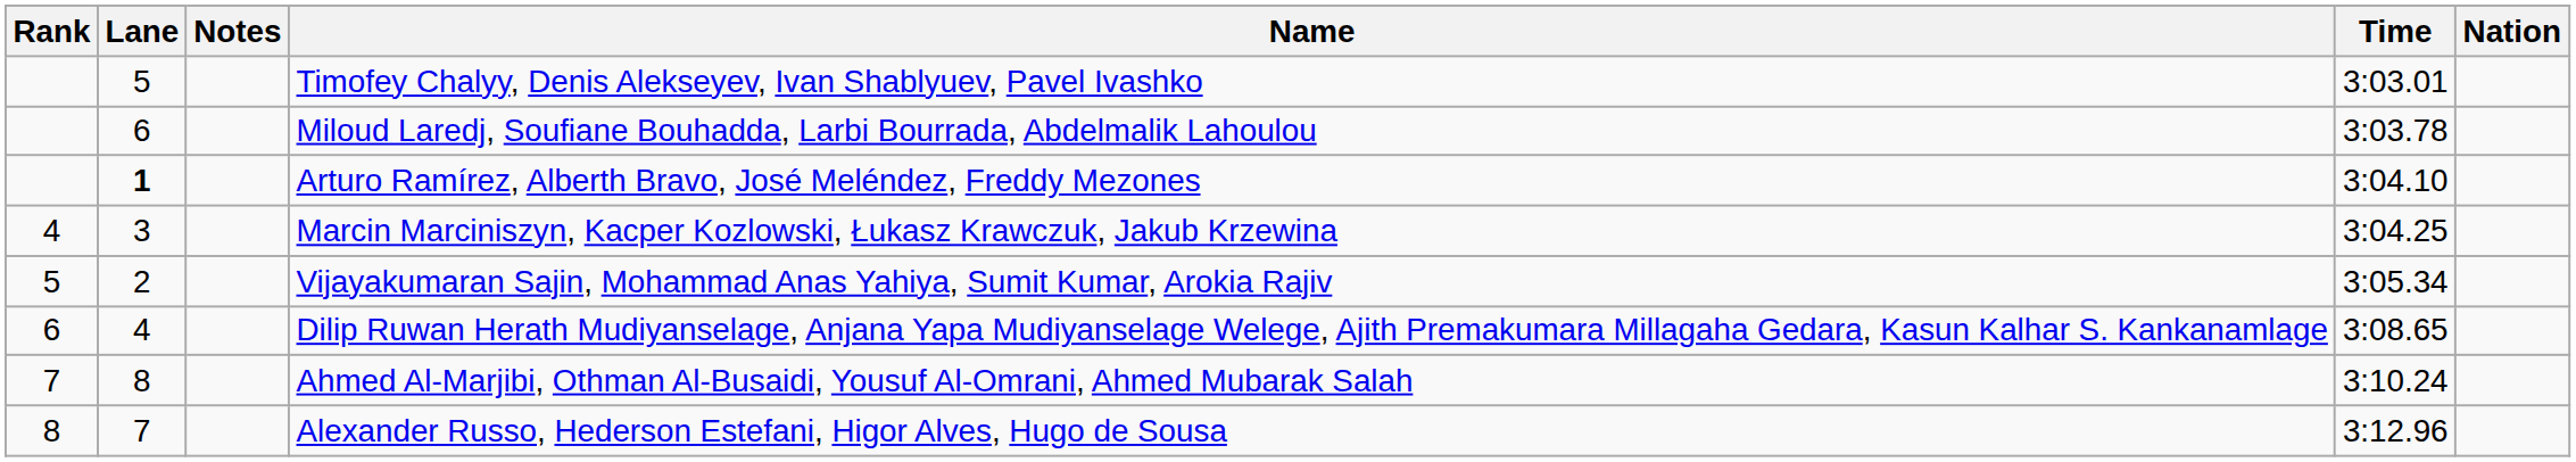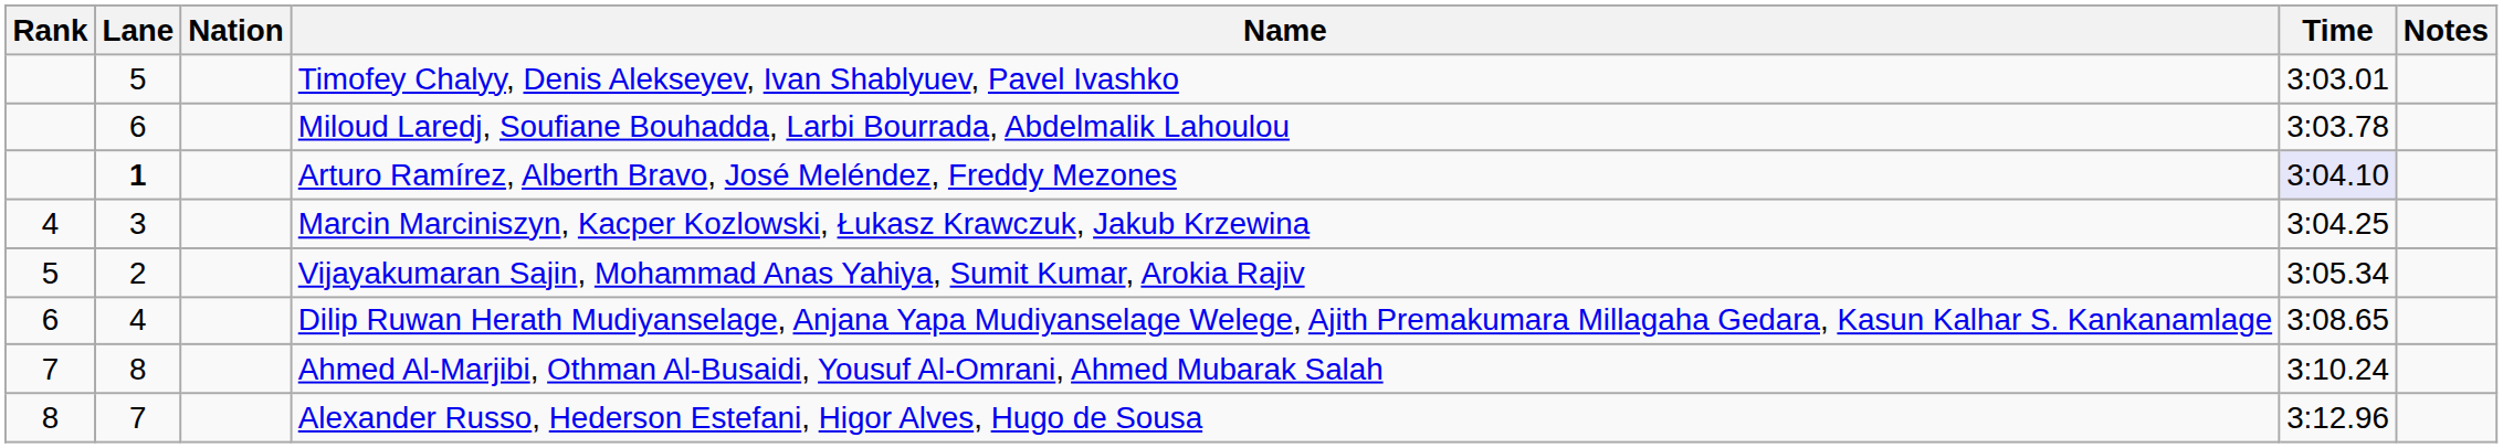columns swapped: Nation <-> Notes
Arturo Ramírez, Alberth Bravo, José Meléndez, Freddy Mezones | Time: no background -> lavender background
